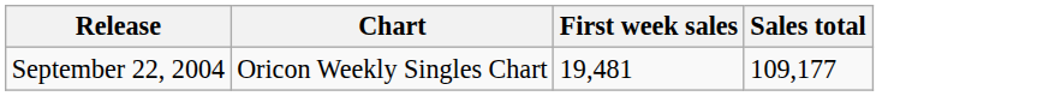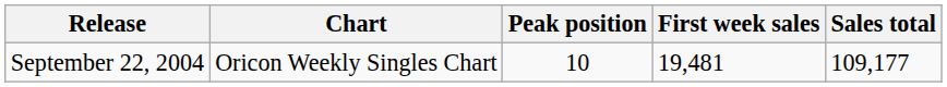+ column: Peak position | 10
